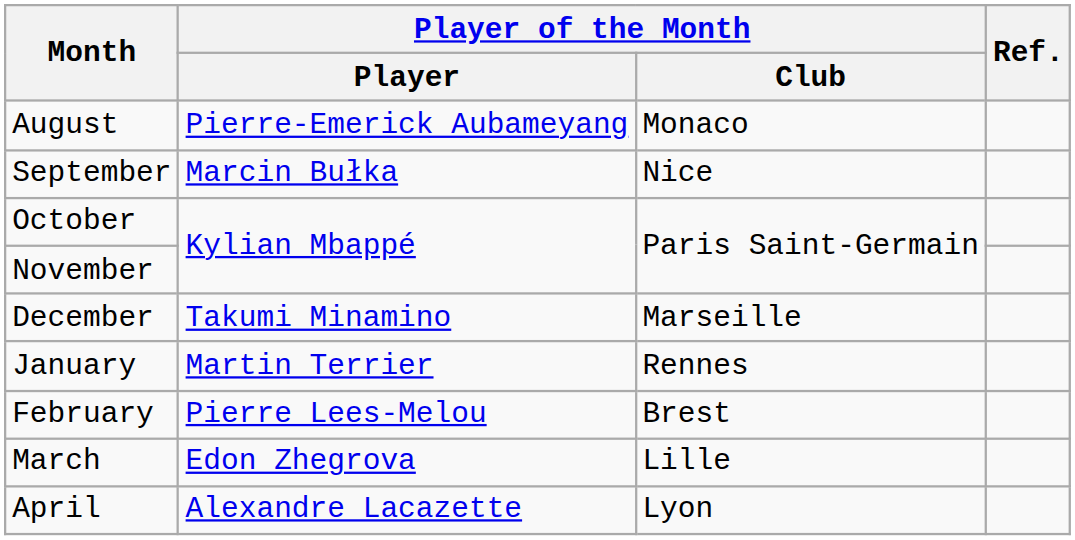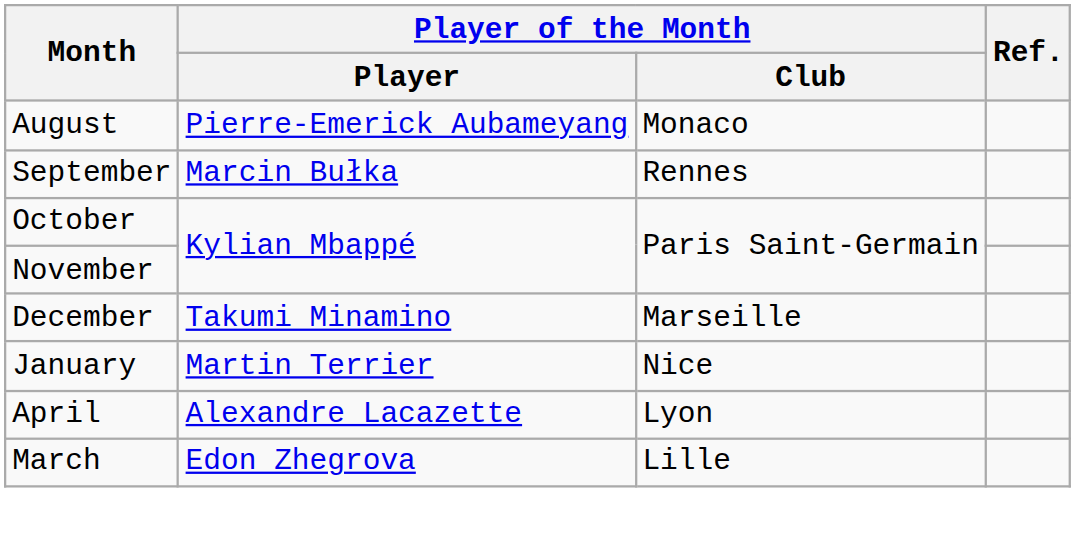September | Player of the Month / Club: Nice -> Rennes
January | Player of the Month / Club: Rennes -> Nice
- row: February | Pierre Lees-Melou | Brest
rows swapped: March <-> April
